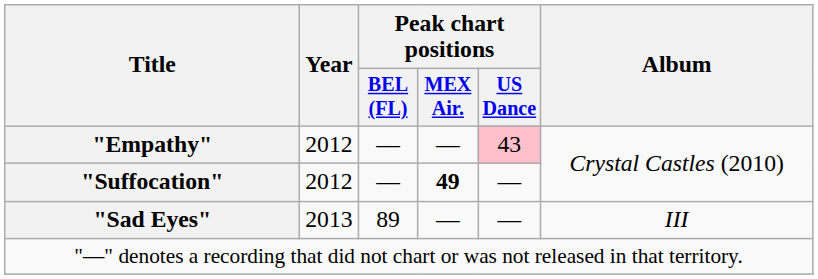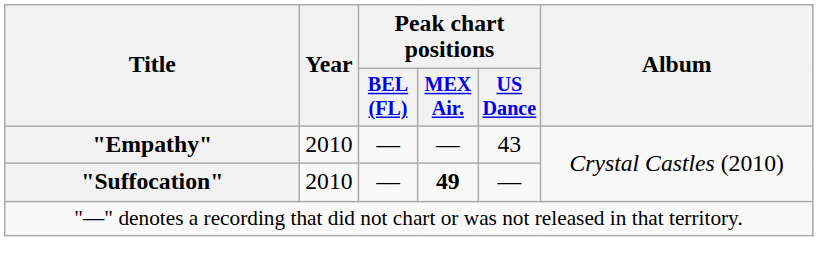"Empathy" | Year: 2012 -> 2010
"Empathy" | Peak chart positions / US Dance: pink background -> no background
"Suffocation" | Year: 2012 -> 2010
- row: "Sad Eyes" | 2013 | 89 | — | — | III
